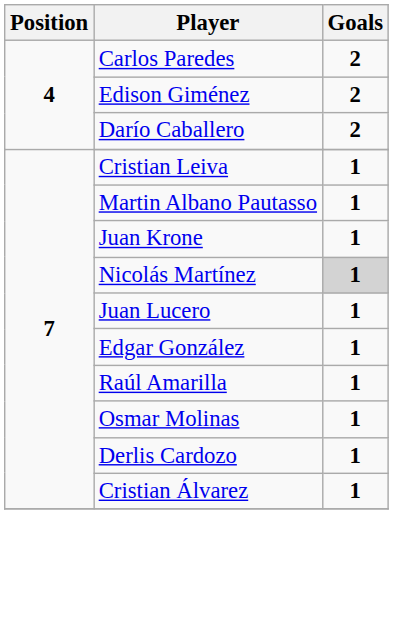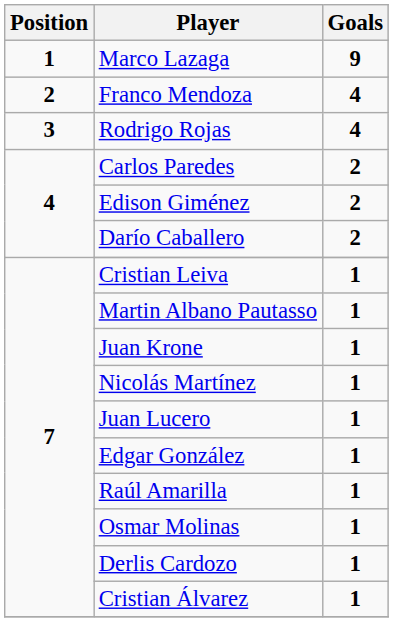+ row: 1 | Marco Lazaga | 9
+ row: 2 | Franco Mendoza | 4
+ row: 3 | Rodrigo Rojas | 4
Nicolás Martínez | Goals: lightgrey background -> no background
